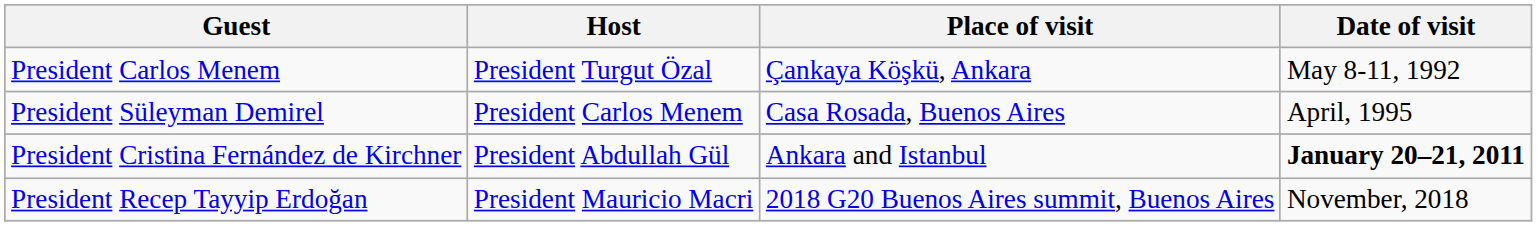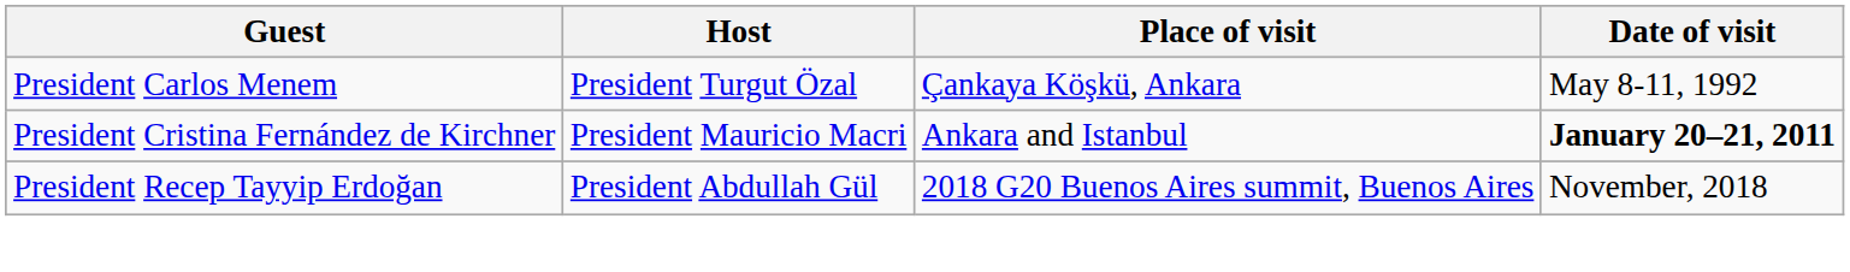- row: President Süleyman Demirel | President Carlos Menem | Casa Rosada, Buenos Aires | April, 1995
President Cristina Fernández de Kirchner | Host: President Abdullah Gül -> President Mauricio Macri
President Recep Tayyip Erdoğan | Host: President Mauricio Macri -> President Abdullah Gül
